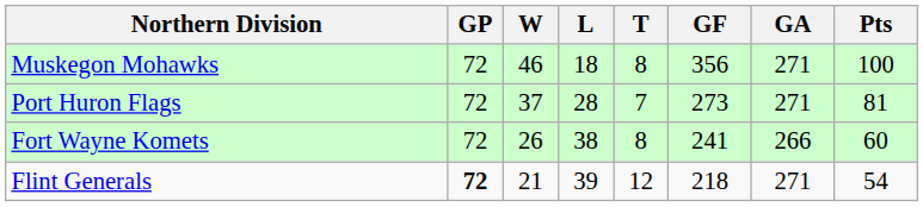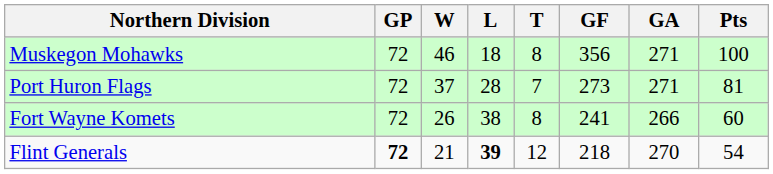Flint Generals | L: normal -> bold
Flint Generals | GA: 271 -> 270
